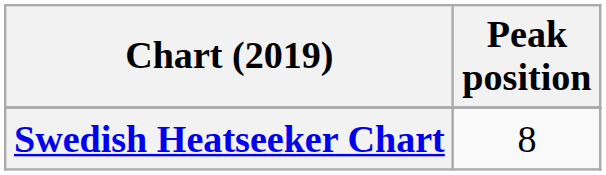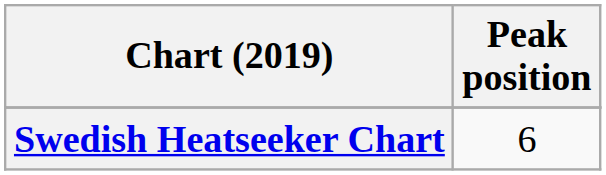Swedish Heatseeker Chart | Peak position: 8 -> 6
